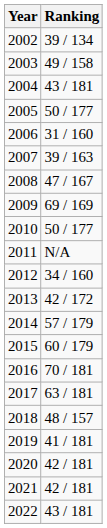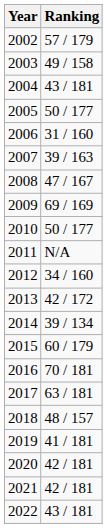2002 | Ranking: 39 / 134 -> 57 / 179
2014 | Ranking: 57 / 179 -> 39 / 134
